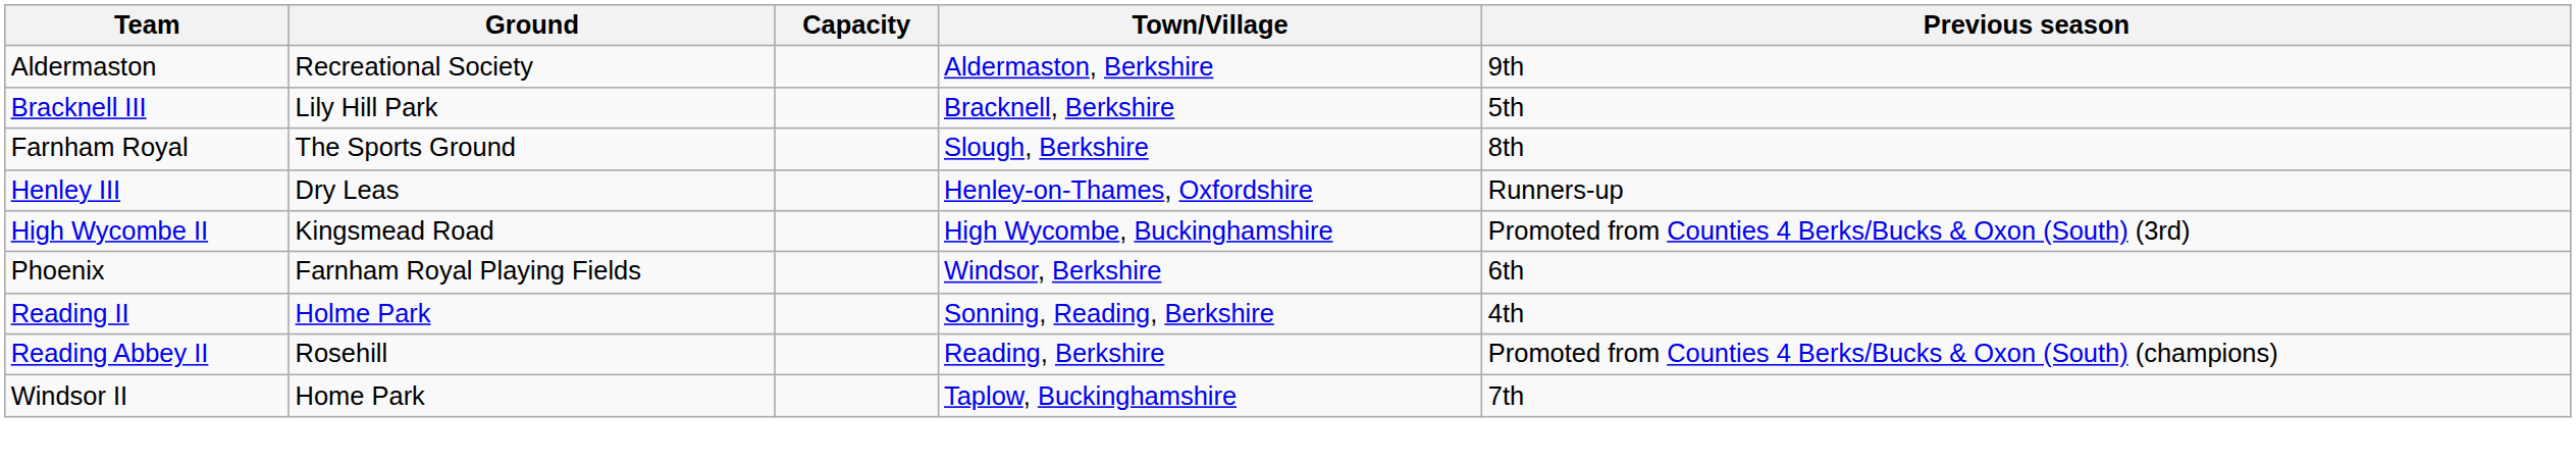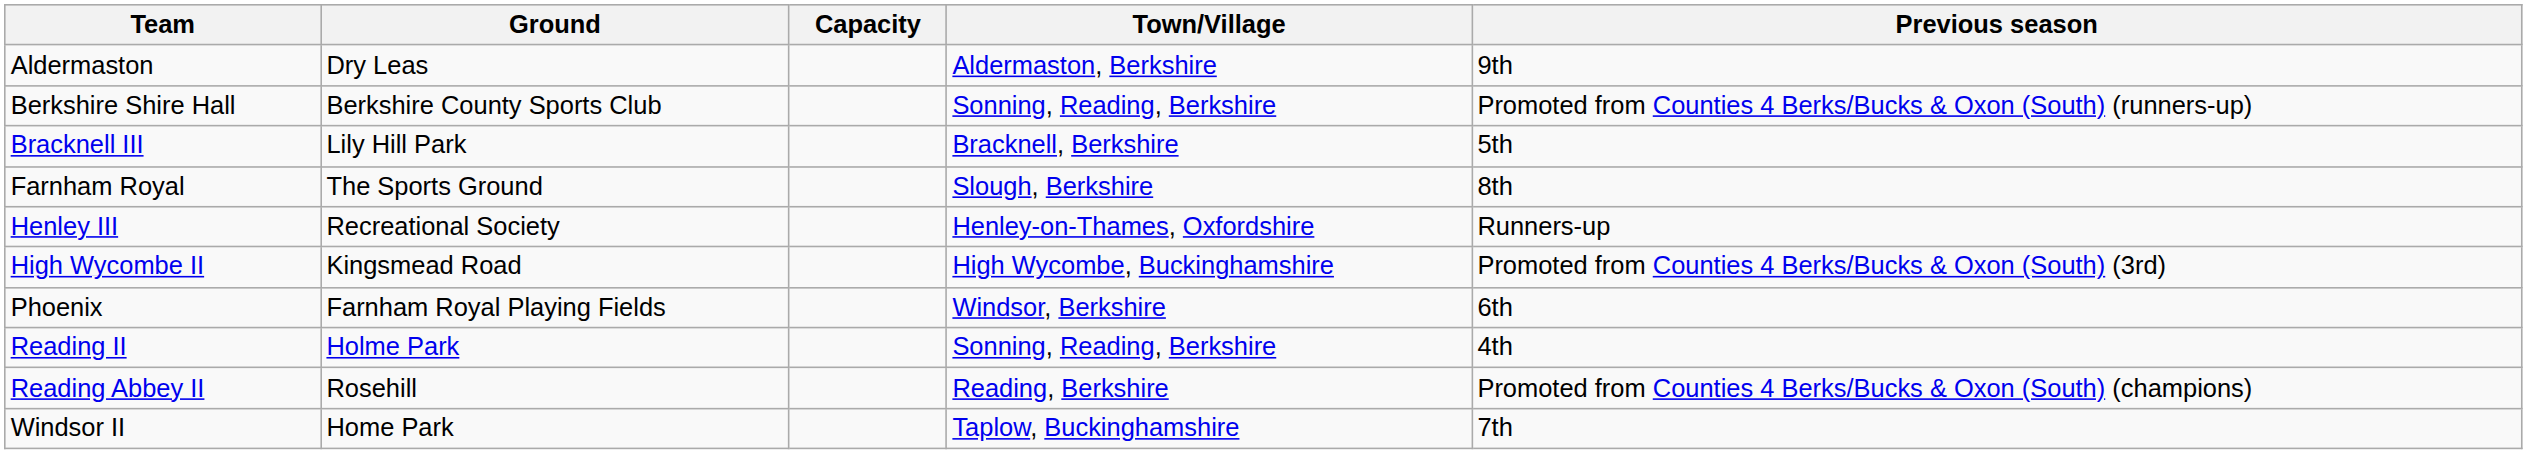Aldermaston | Ground: Recreational Society -> Dry Leas
+ row: Berkshire Shire Hall | Berkshire County Sports Club | Sonning, Reading, Berkshire | Promoted from Counties 4 Berks/Bucks & Oxon (South) (runners-up)
Henley III | Ground: Dry Leas -> Recreational Society
